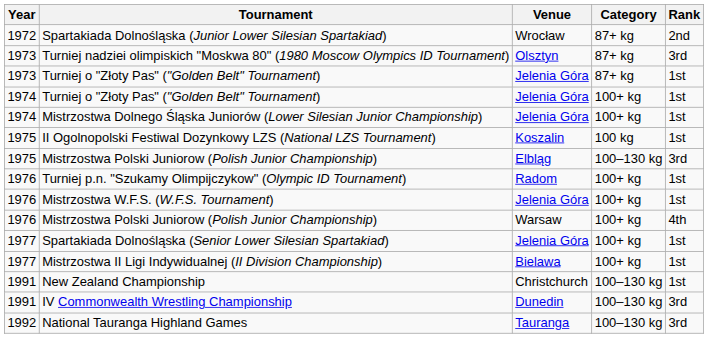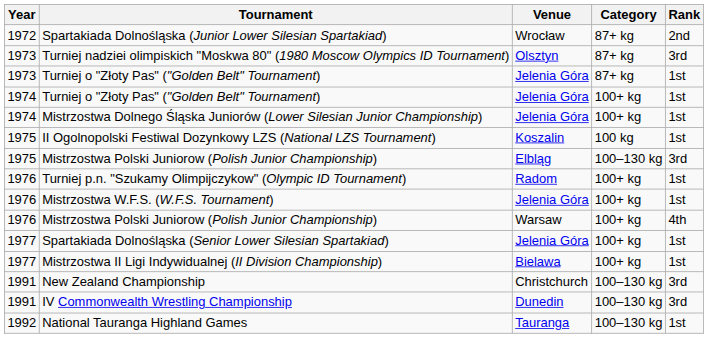New Zealand Championship | Rank: 1st -> 3rd
National Tauranga Highland Games | Rank: 3rd -> 1st
